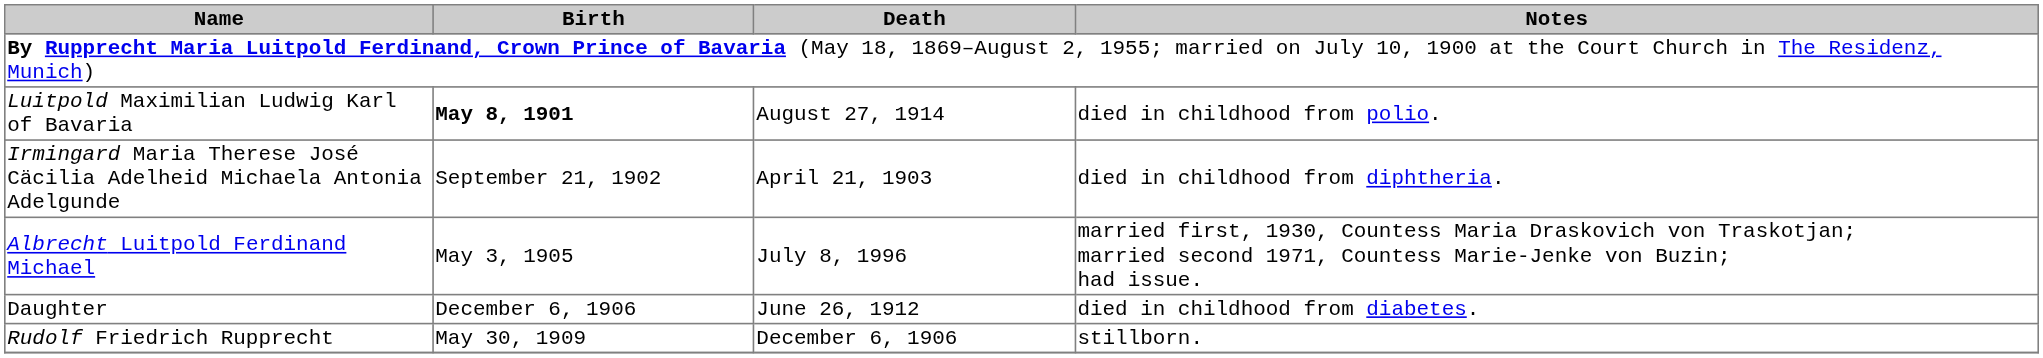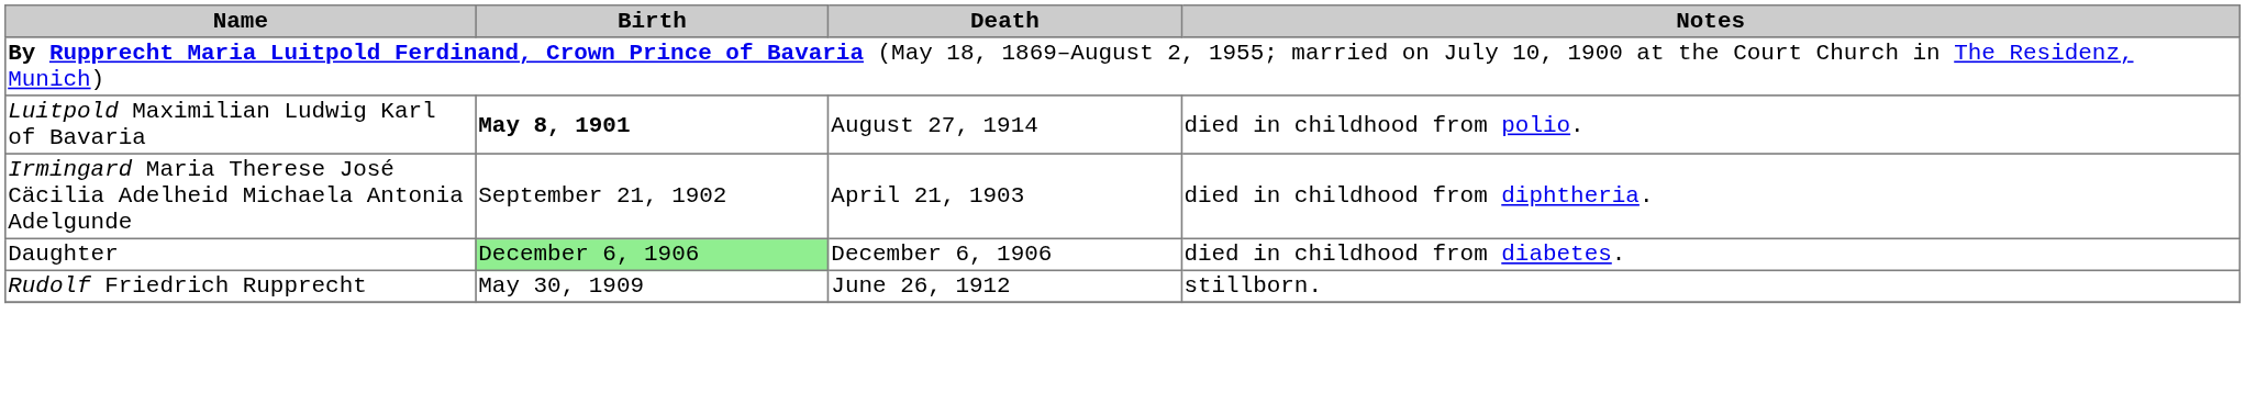- row: Albrecht Luitpold Ferdinand Michael | May 3, 1905 | July 8, 1996 | married first, 1930, Countess Maria Draskovich von Traskotjan; married second 1971, Countess Marie-Jenke von Buzin; had issue.
Daughter | Birth: no background -> lightgreen background
Daughter | Death: June 26, 1912 -> December 6, 1906
Rudolf Friedrich Rupprecht | Death: December 6, 1906 -> June 26, 1912
